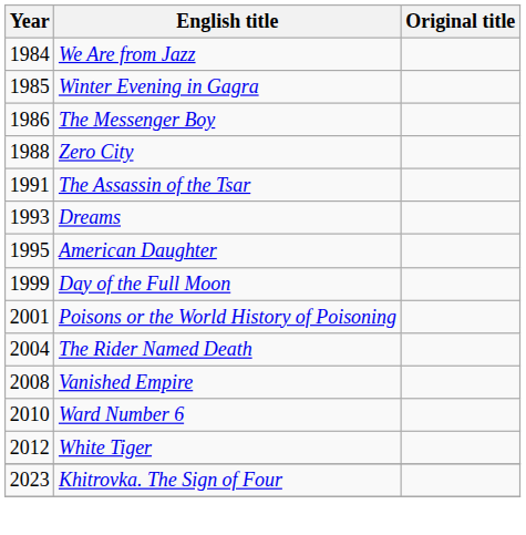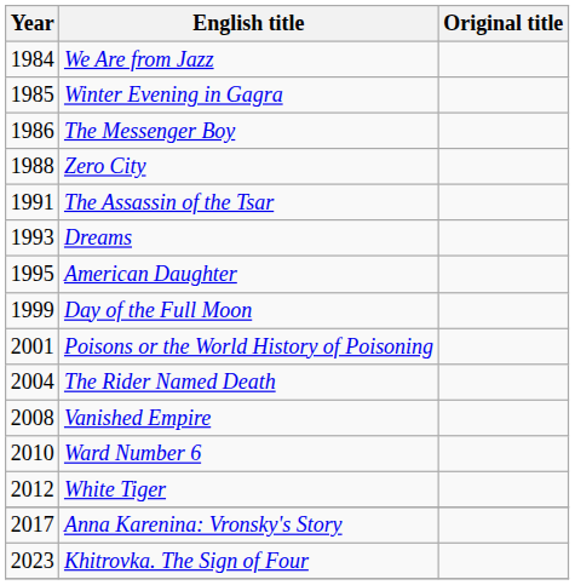+ row: 2017 | Anna Karenina: Vronsky's Story
